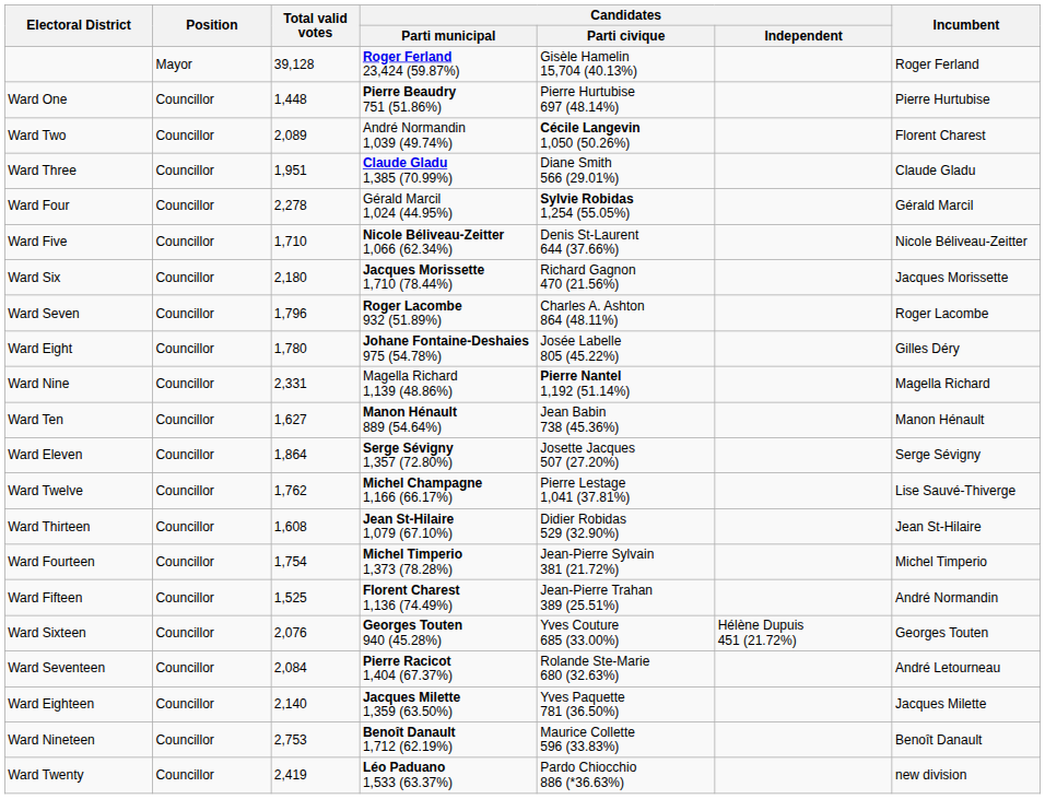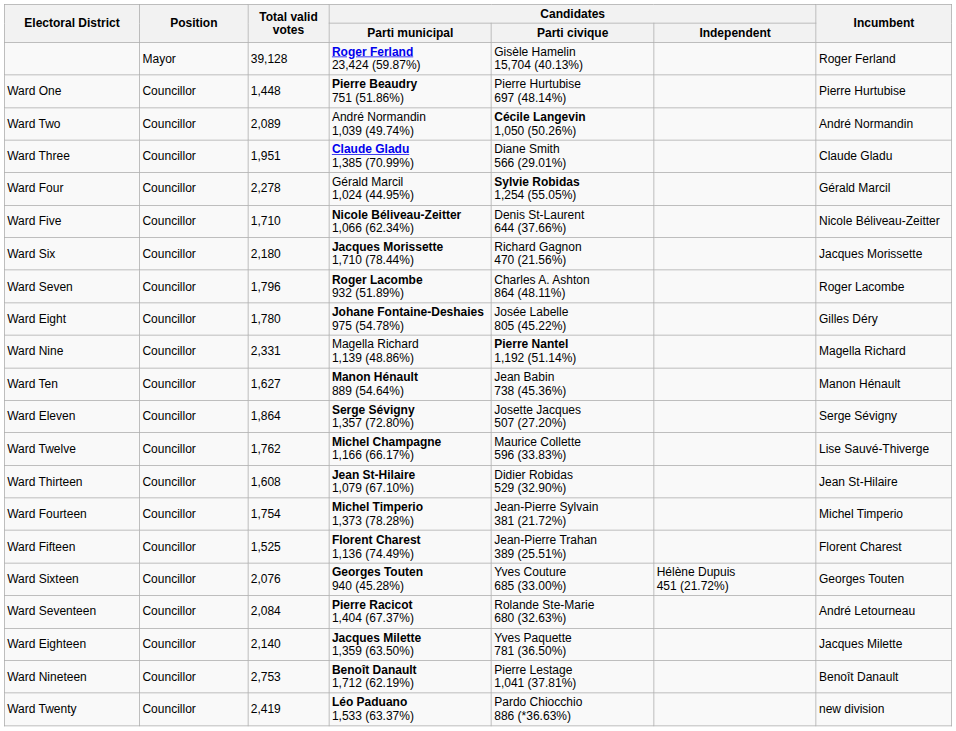Ward Two | Incumbent: Florent Charest -> André Normandin
Ward Twelve | Candidates / Parti civique: Pierre Lestage 1,041 (37.81%) -> Maurice Collette 596 (33.83%)
Ward Fifteen | Incumbent: André Normandin -> Florent Charest
Ward Nineteen | Candidates / Parti civique: Maurice Collette 596 (33.83%) -> Pierre Lestage 1,041 (37.81%)
